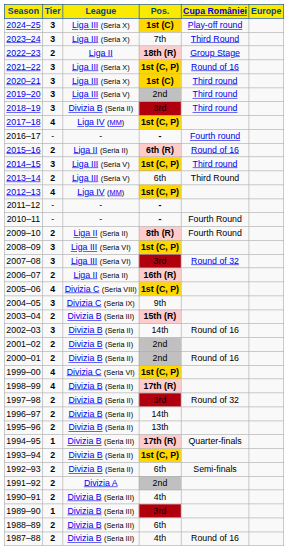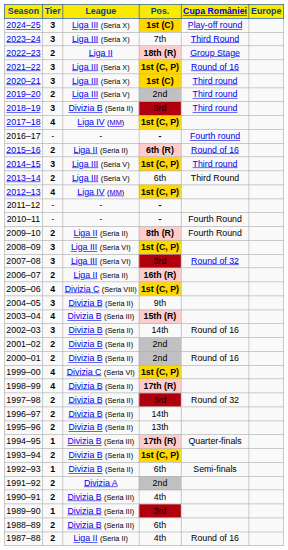2019–20 | Tier: 3 -> 2
2004–05 | League: Divizia C (Seria IX) -> Divizia B (Seria II)
2003–04 | Tier: 2 -> 4
1992–93 | Tier: 2 -> 1
1987–88 | League: Divizia B (Seria III) -> Liga II (Seria II)
